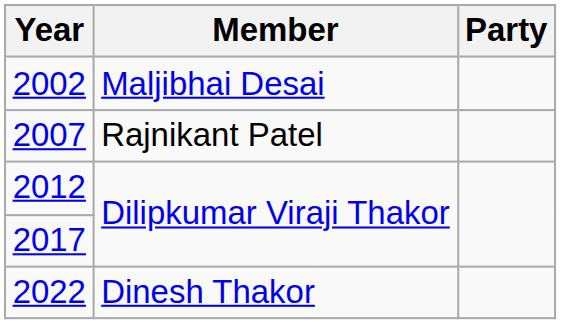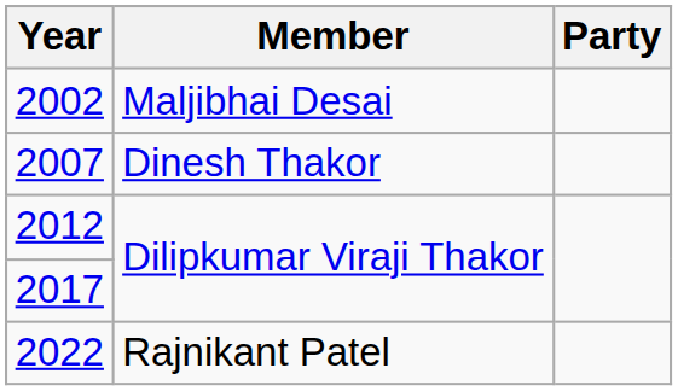2007 | Member: Rajnikant Patel -> Dinesh Thakor
2022 | Member: Dinesh Thakor -> Rajnikant Patel
